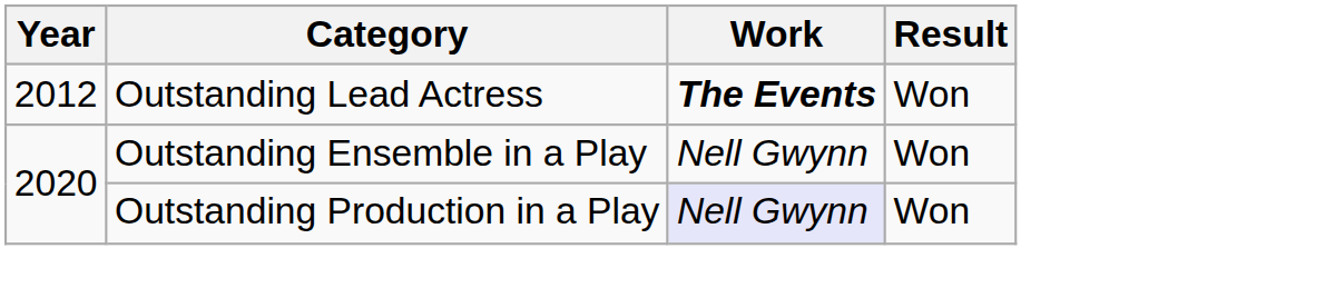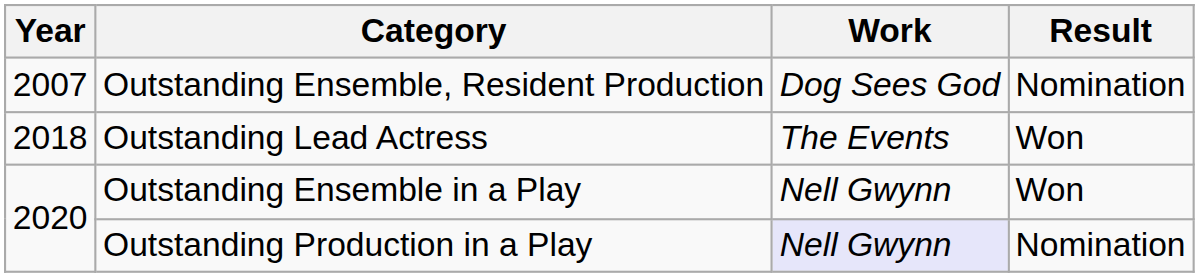+ row: 2007 | Outstanding Ensemble, Resident Production | Dog Sees God | Nomination
Outstanding Lead Actress | Year: 2012 -> 2018
Outstanding Lead Actress | Work: bold -> normal
Outstanding Production in a Play | Result: Won -> Nomination
